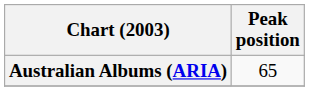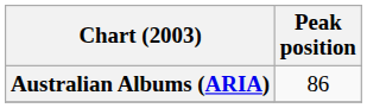Australian Albums (ARIA) | Peak position: 65 -> 86
